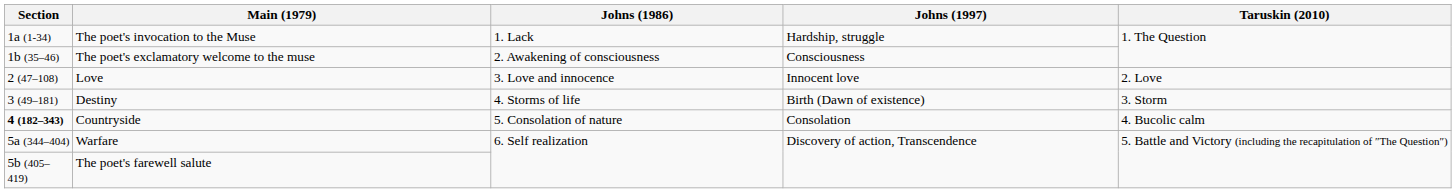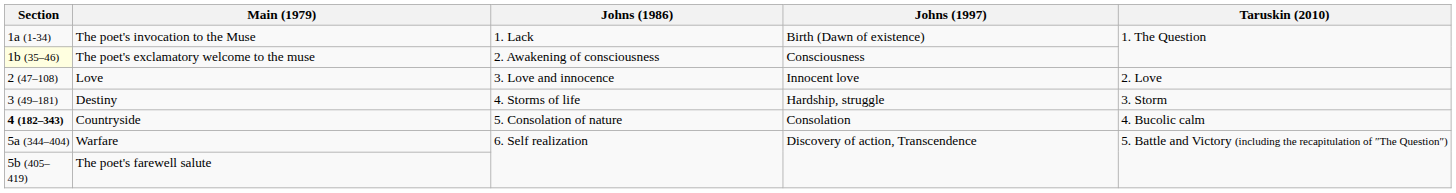The poet's invocation to the Muse | Johns (1997): Hardship, struggle -> Birth (Dawn of existence)
The poet's exclamatory welcome to the muse | Section: no background -> lightyellow background
Destiny | Johns (1997): Birth (Dawn of existence) -> Hardship, struggle
